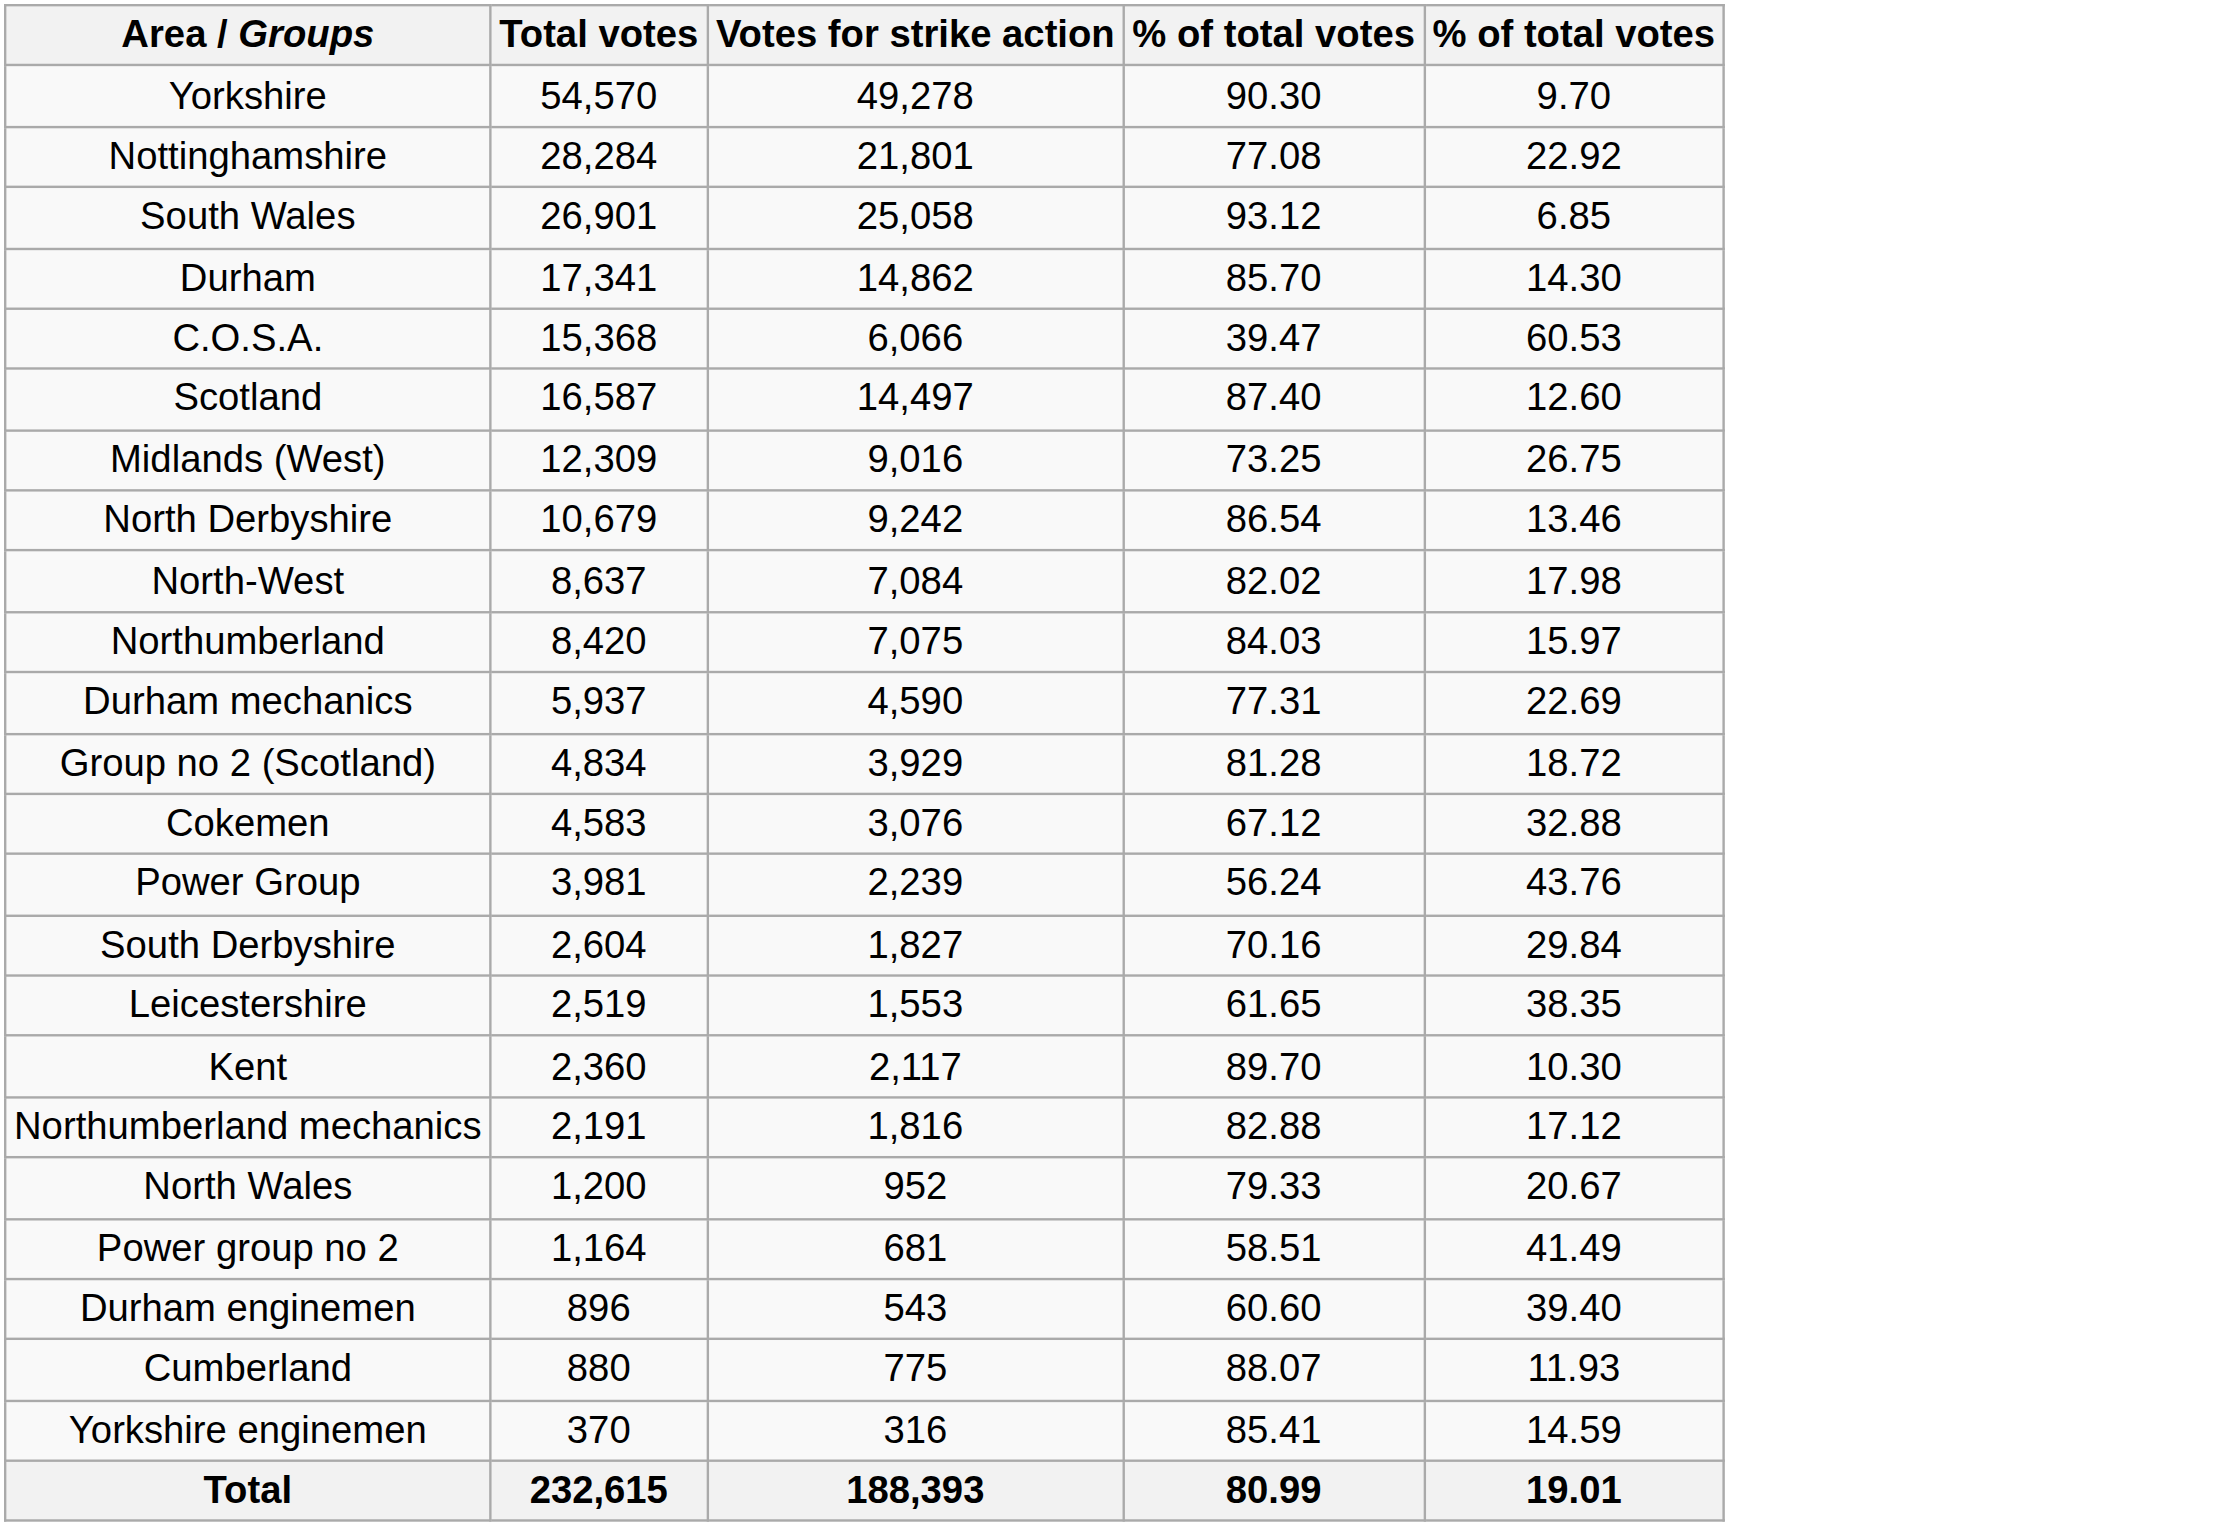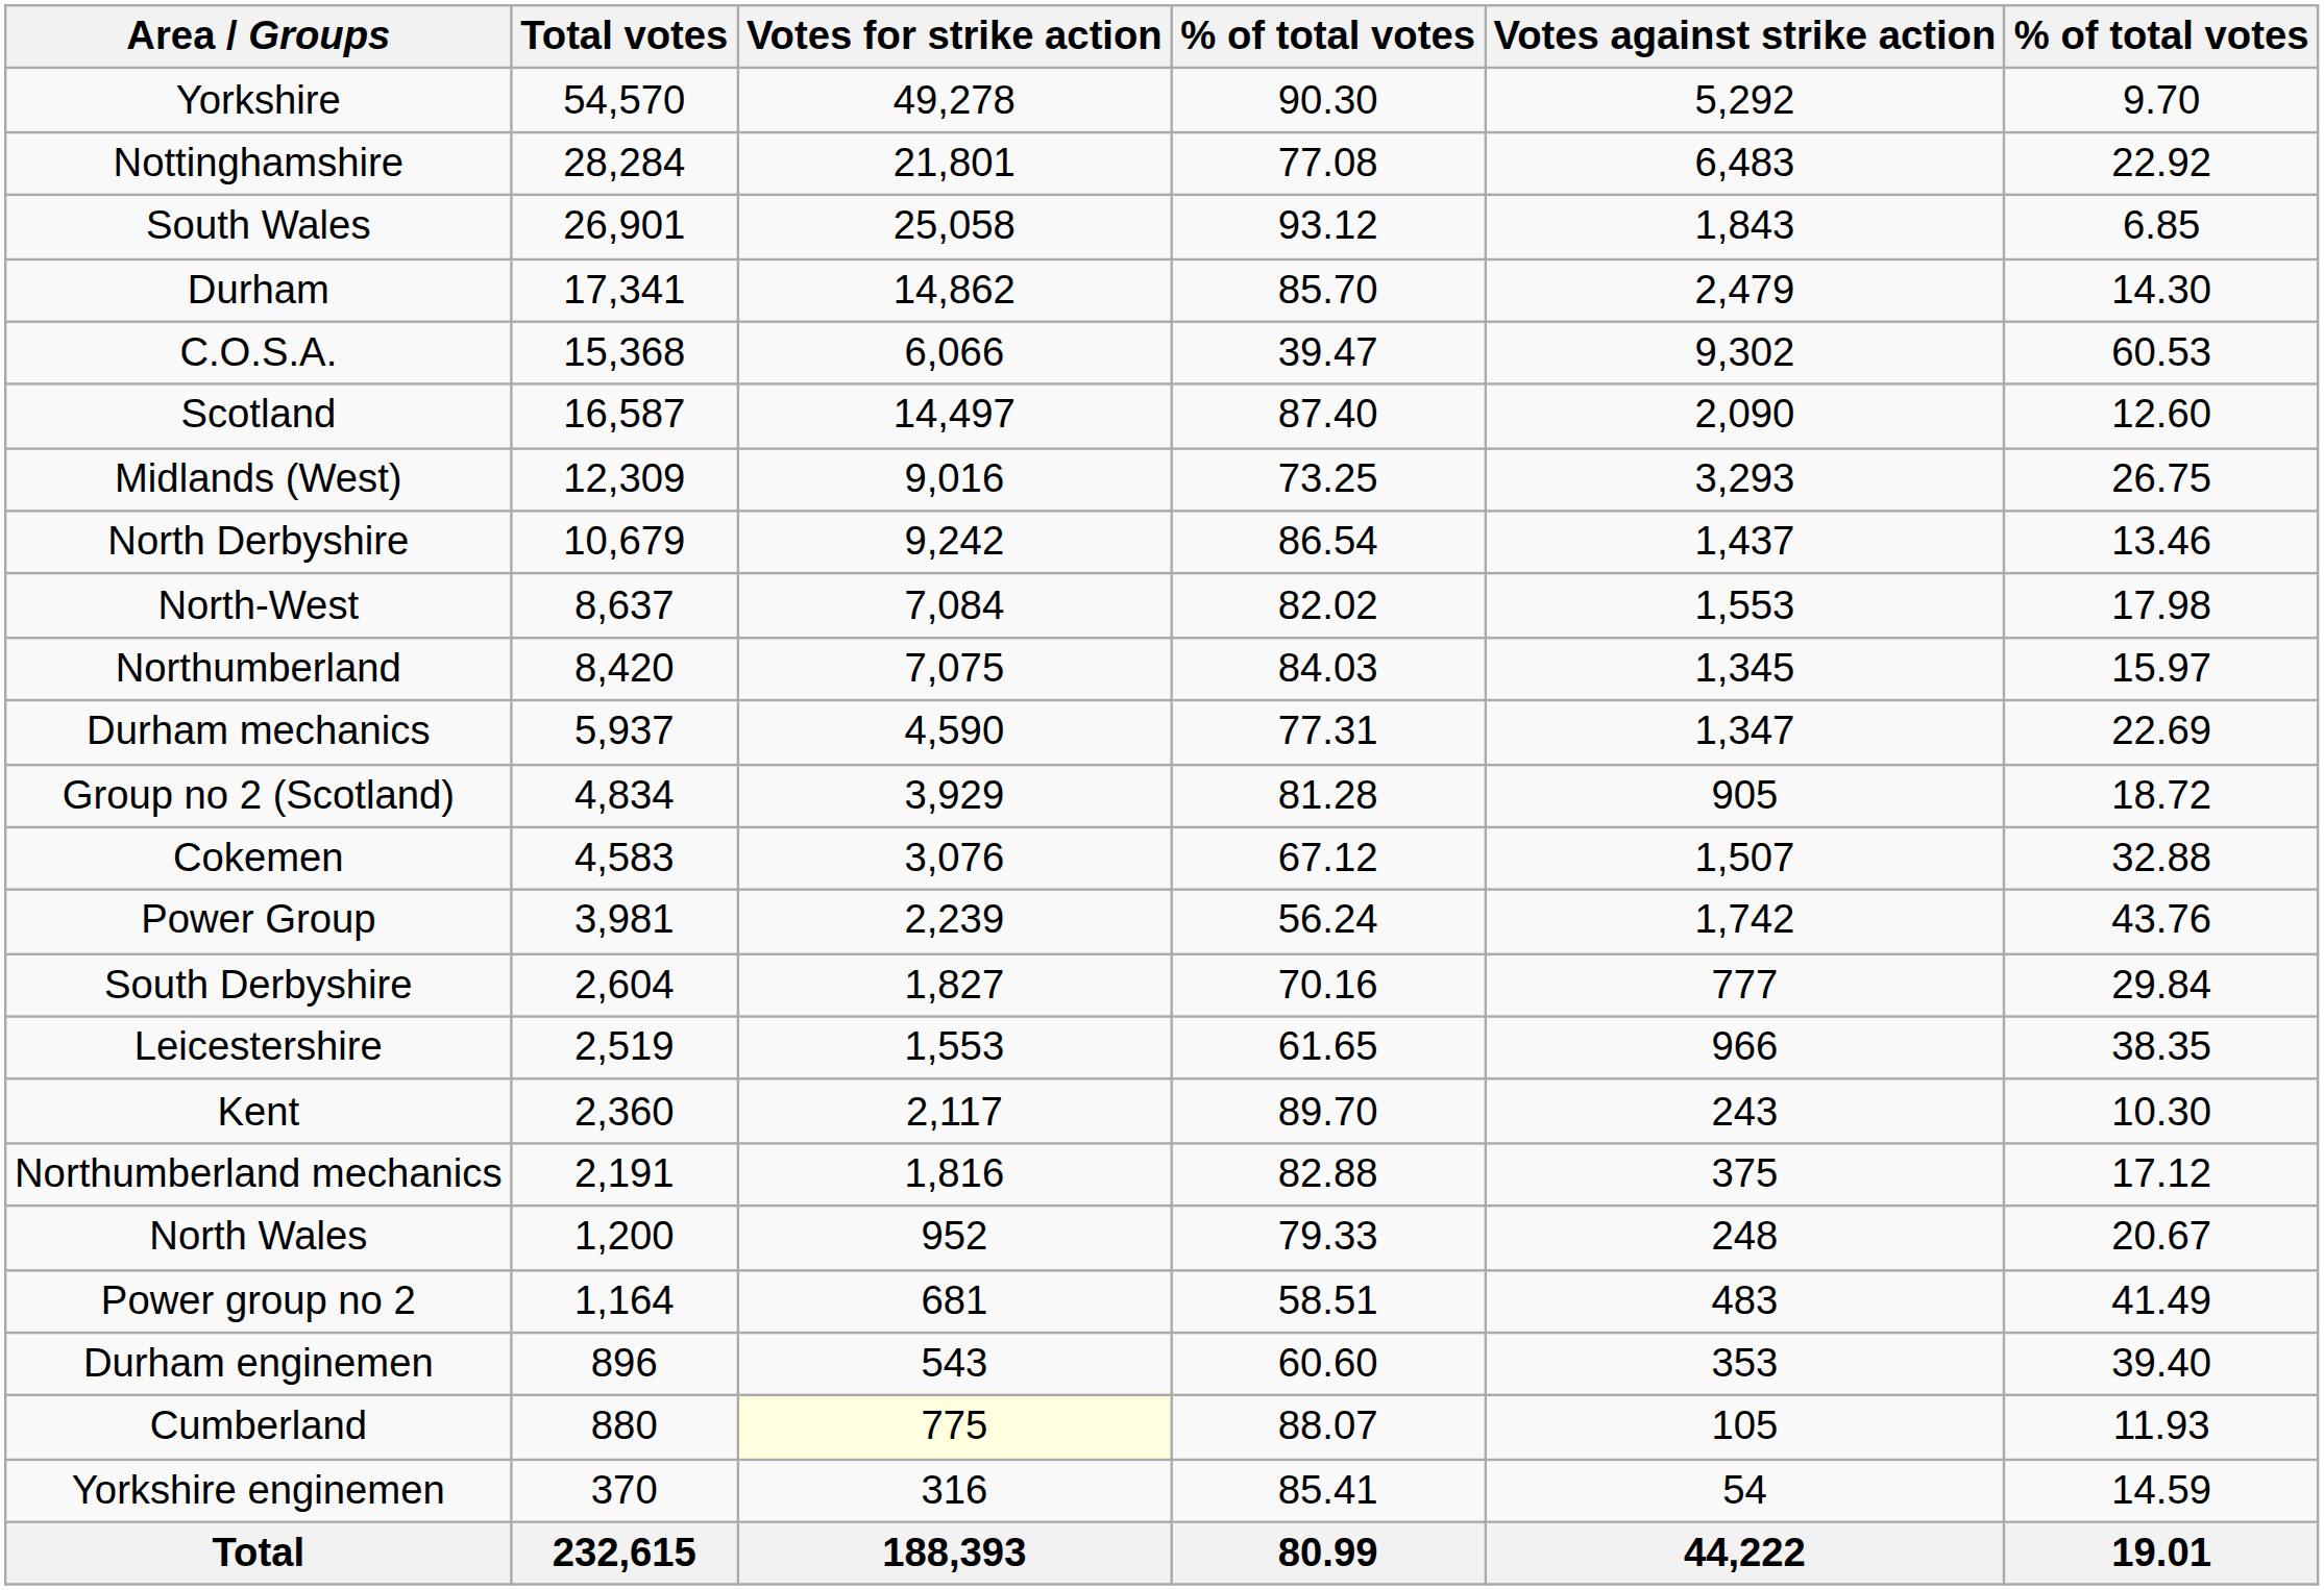+ column: Votes against strike action | 5,292 | 6,483 | 1,843 | 2,479 | 9,302 | 2,090 | 3,293 | 1,437 | 1,553 | 1,345 | 1,347 | 905 | 1,507 | 1,742 | 777 | 966 | 243 | 375 | 248 | 483 | 353 | 105 | 54 | 44,222
Cumberland | Votes for strike action: no background -> lightyellow background
